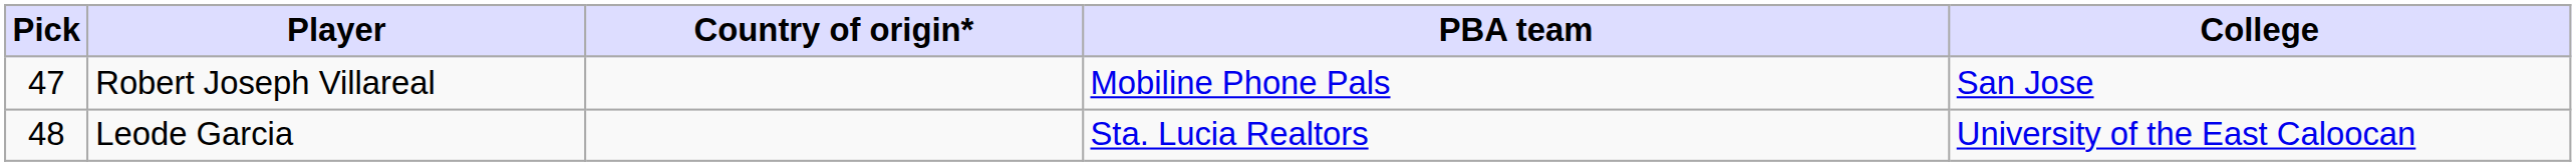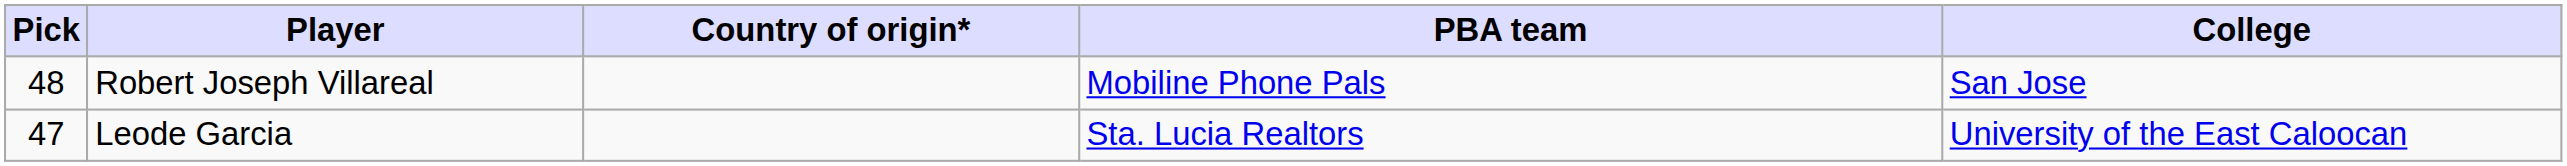Robert Joseph Villareal | Pick: 47 -> 48
Leode Garcia | Pick: 48 -> 47
